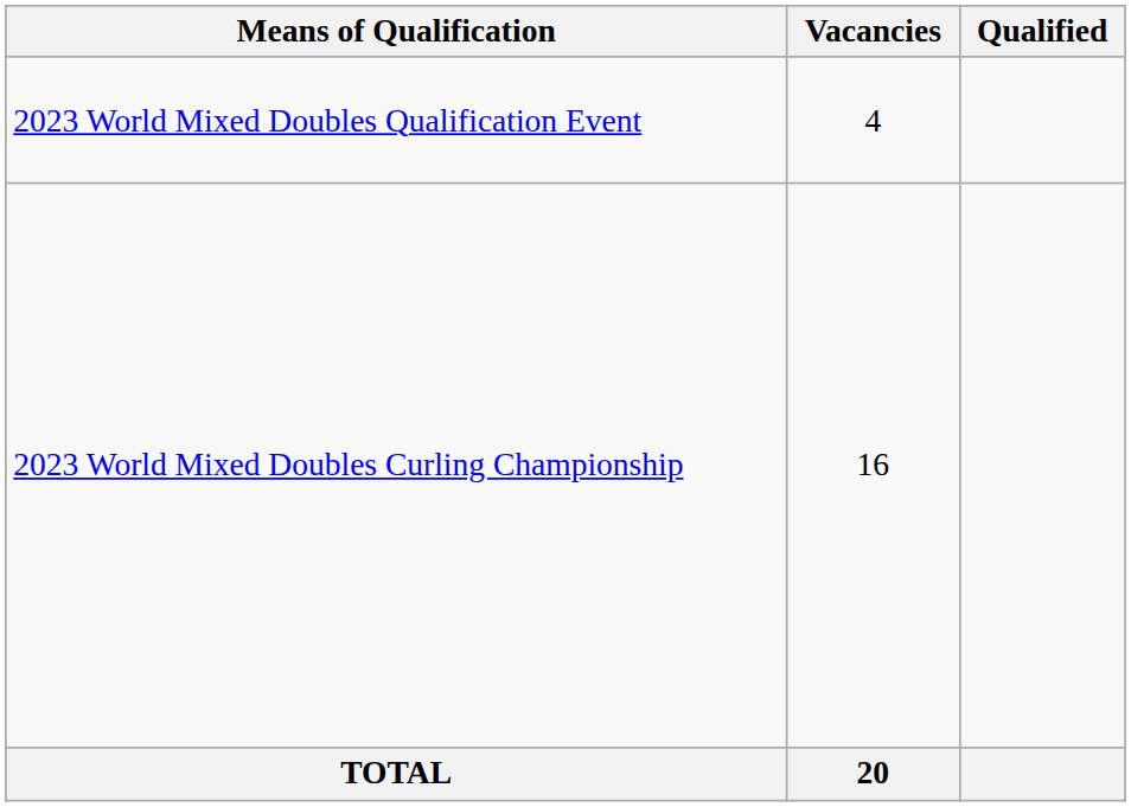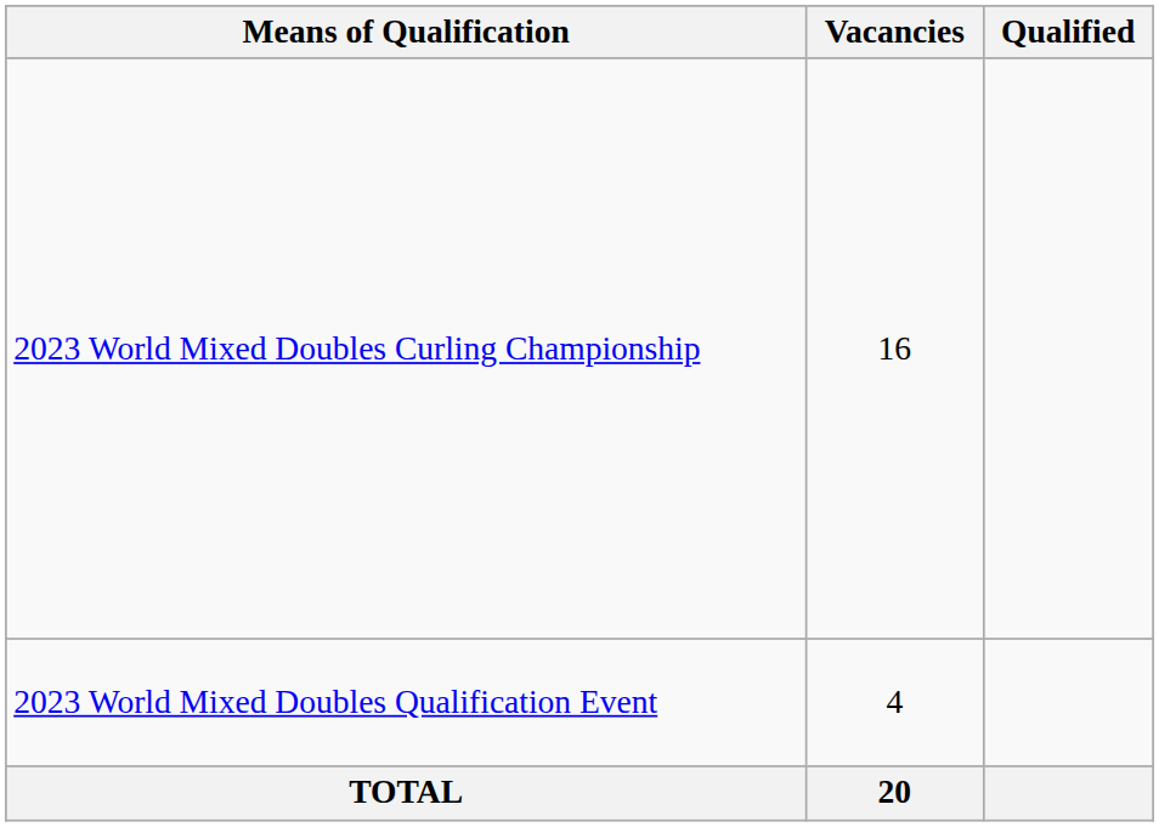rows swapped: 2023 World Mixed Doubles Curling Championship <-> 2023 World Mixed Doubles Qualification Event
